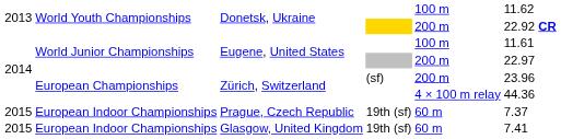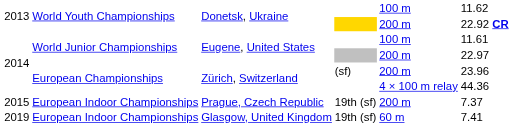Prague, Czech Republic | column 5: 60 m -> 200 m
Glasgow, United Kingdom | column 1: 2015 -> 2019
